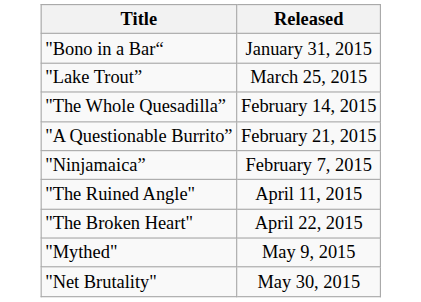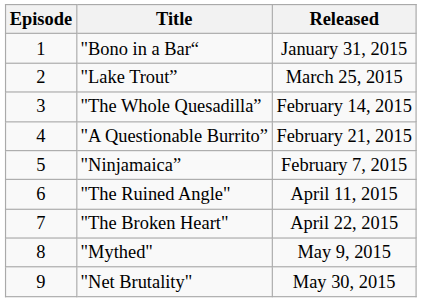+ column: Episode | 1 | 2 | 3 | 4 | 5 | 6 | 7 | 8 | 9
